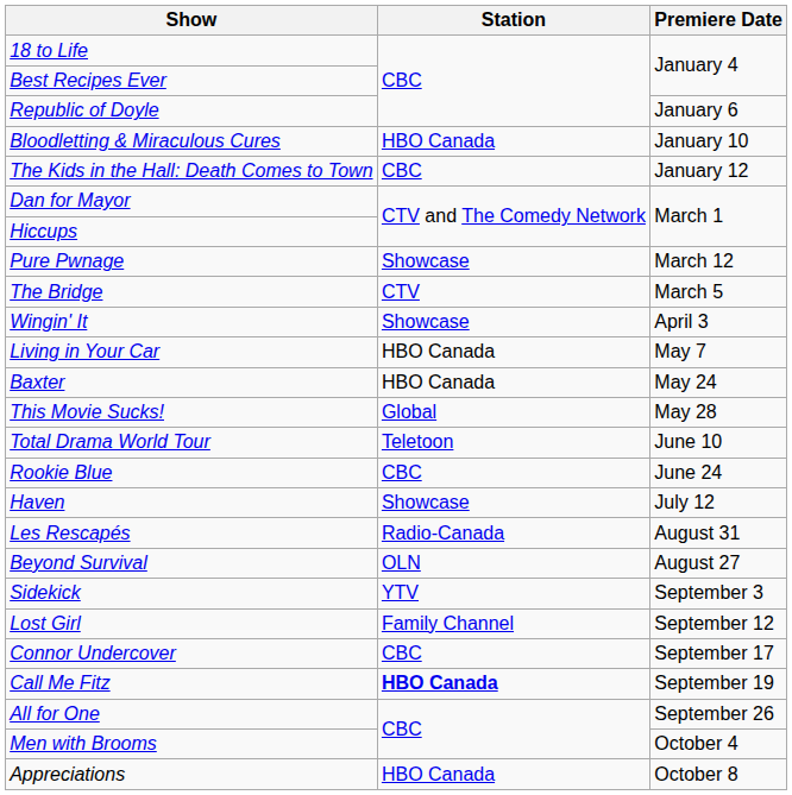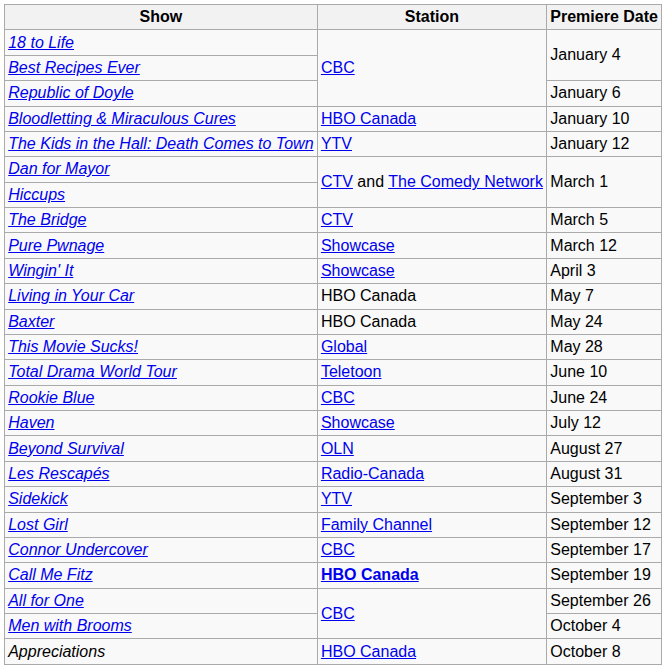The Kids in the Hall: Death Comes to Town | Station: CBC -> YTV
rows swapped: The Bridge <-> Pure Pwnage
rows swapped: Beyond Survival <-> Les Rescapés
